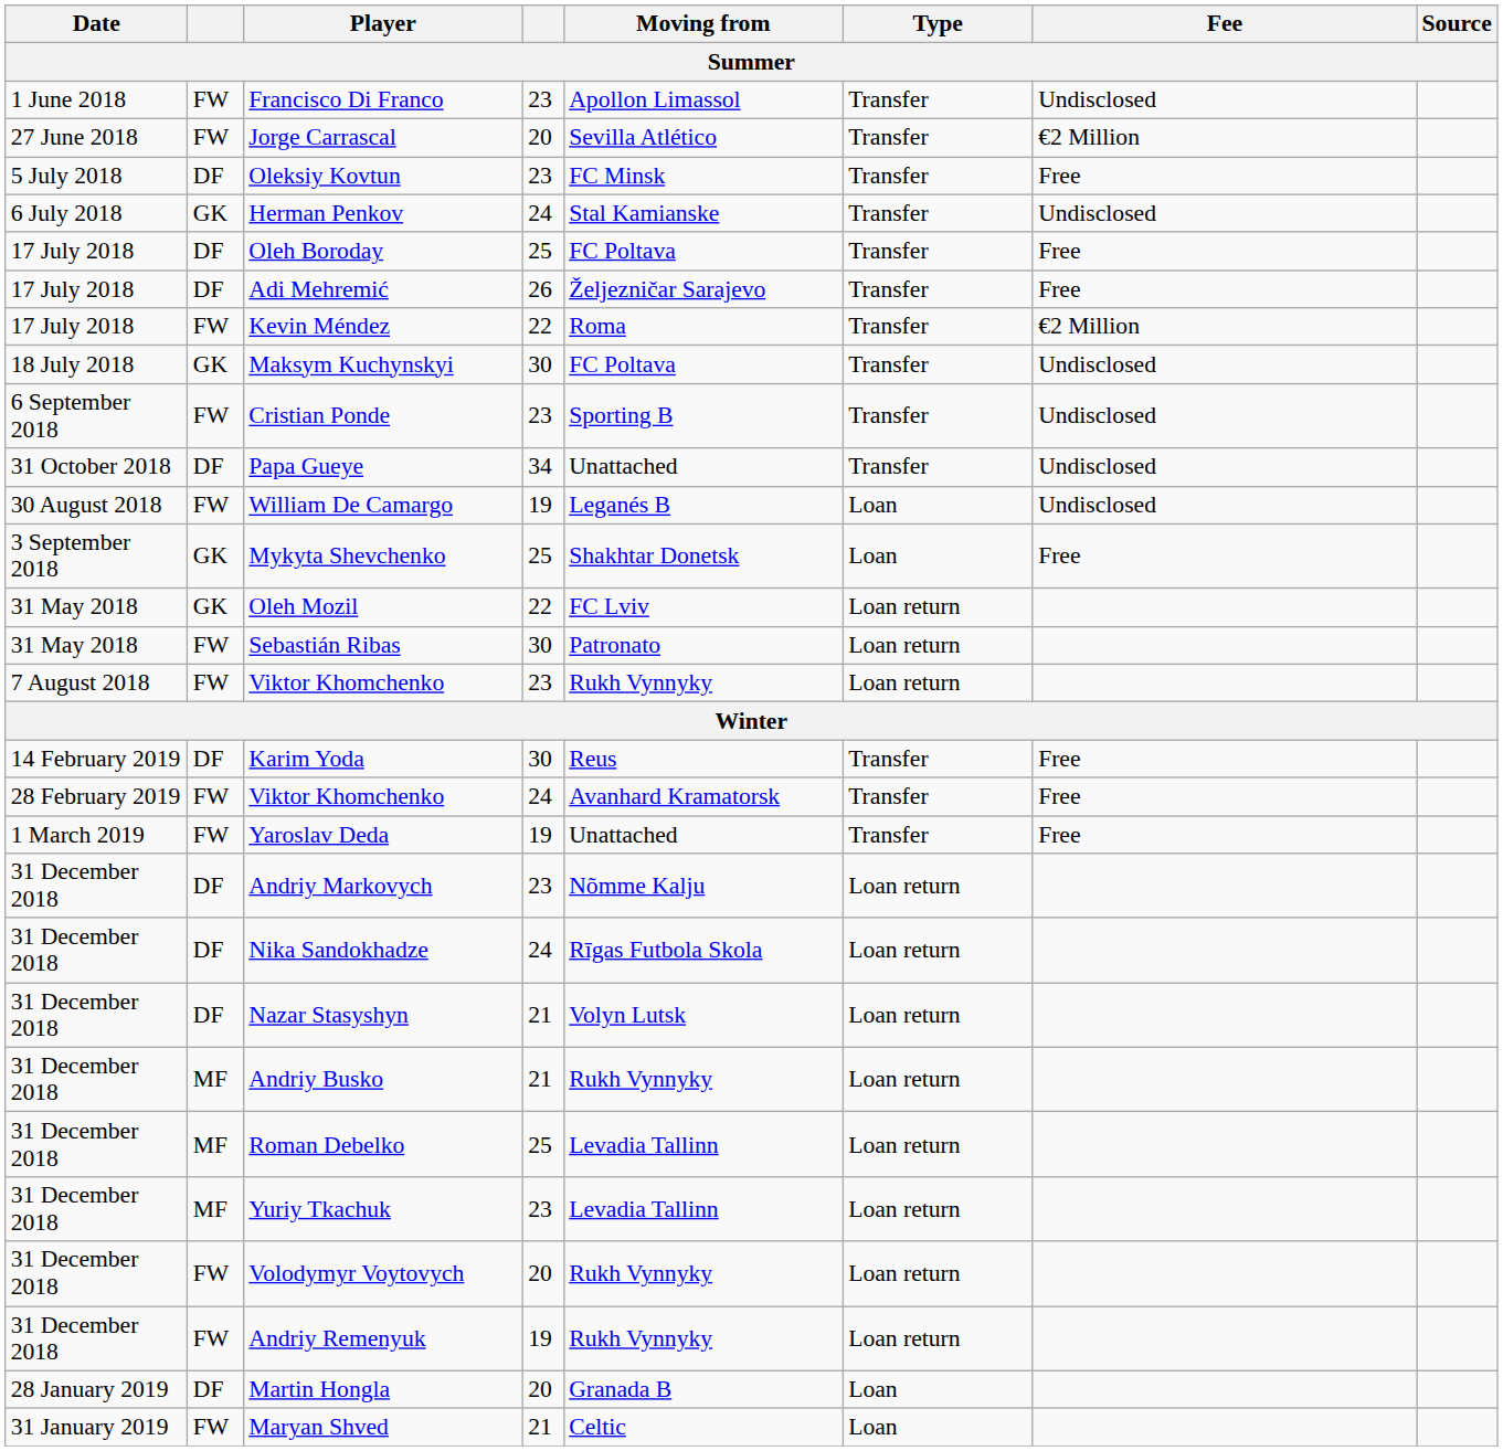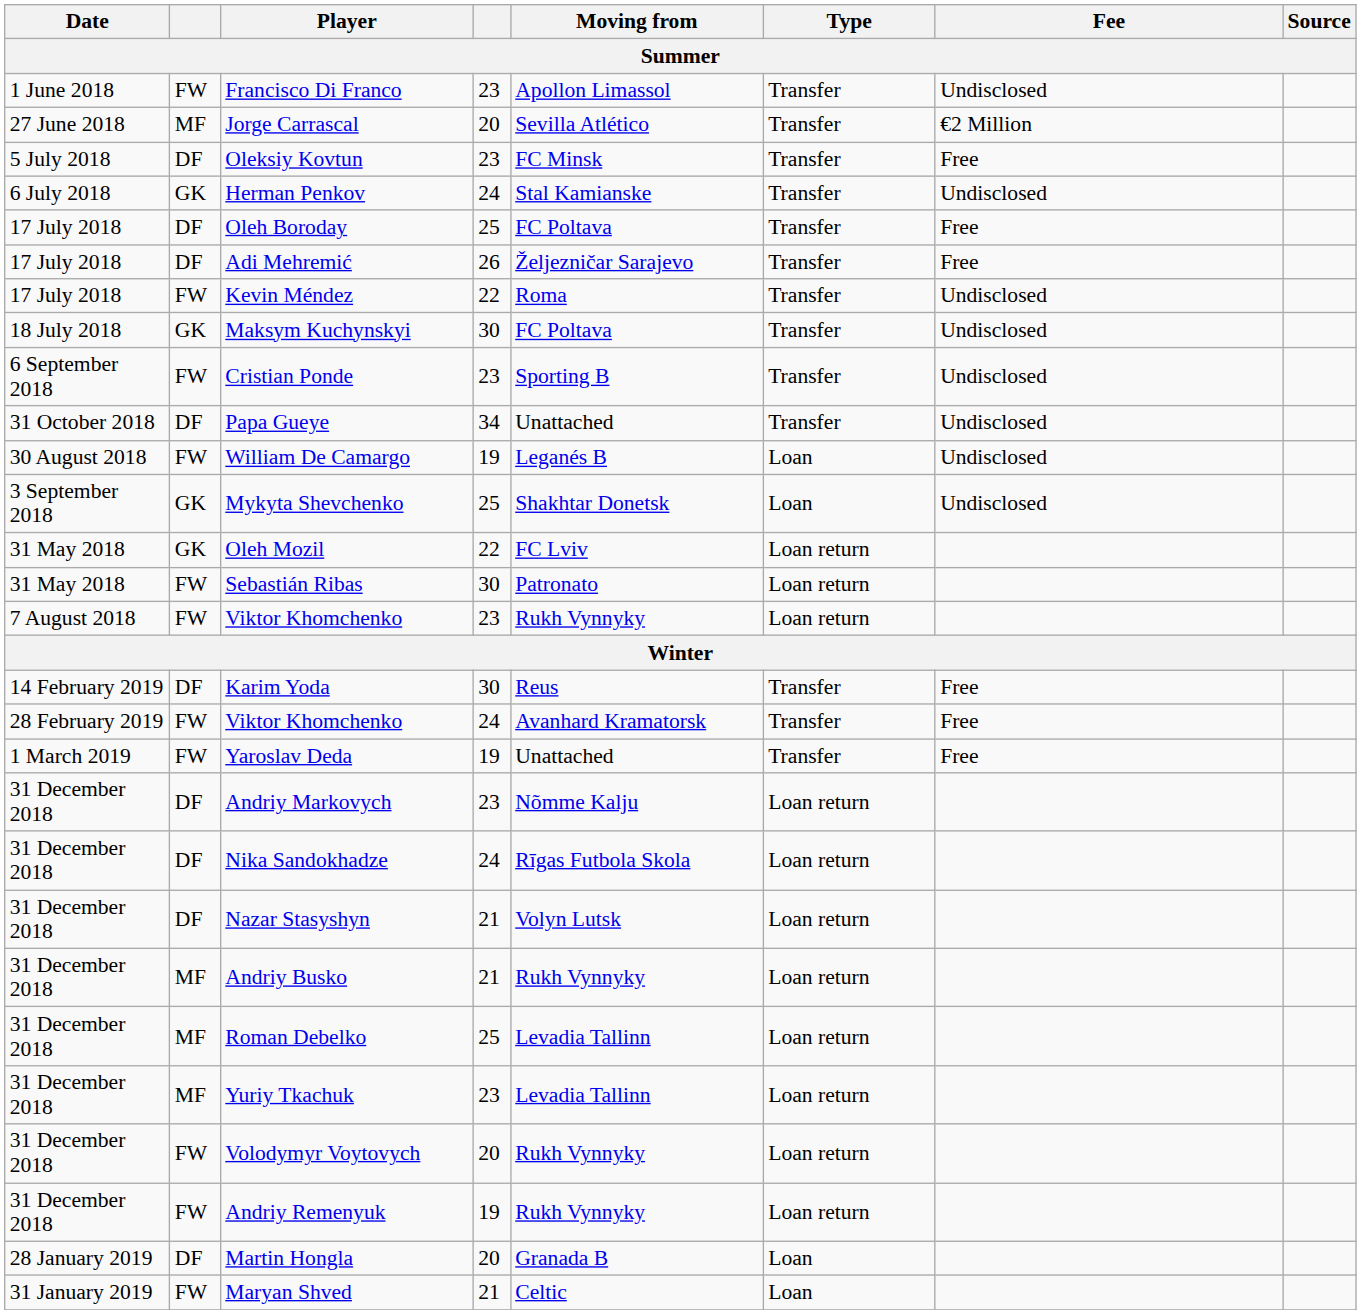Jorge Carrascal | column 2: FW -> MF
Kevin Méndez | Fee: €2 Million -> Undisclosed
Mykyta Shevchenko | Fee: Free -> Undisclosed
